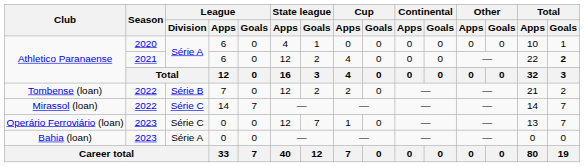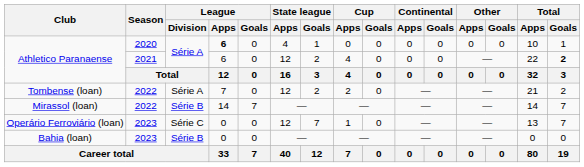Athletico Paranaense / 2020 | League / Apps: normal -> bold
Tombense (loan) | League / Division: Série B -> Série A
Mirassol (loan) | League / Division: Série C -> Série B
Bahia (loan) | League / Division: Série A -> Série B
